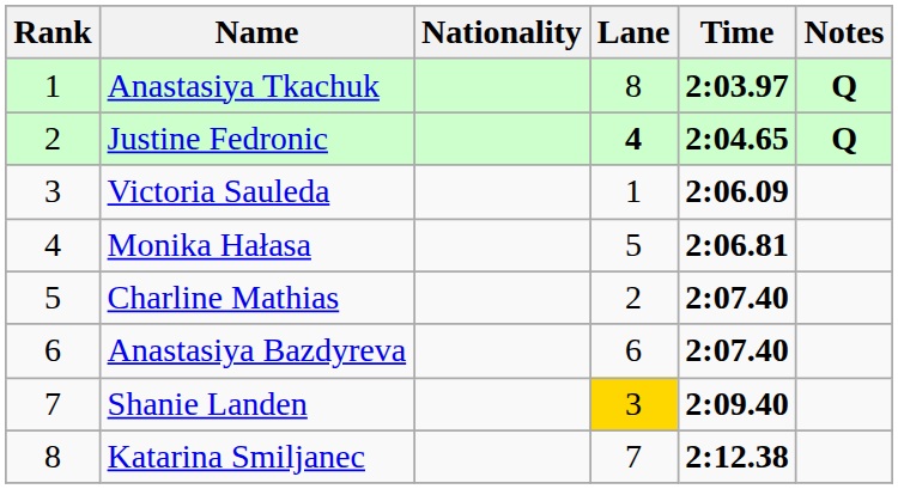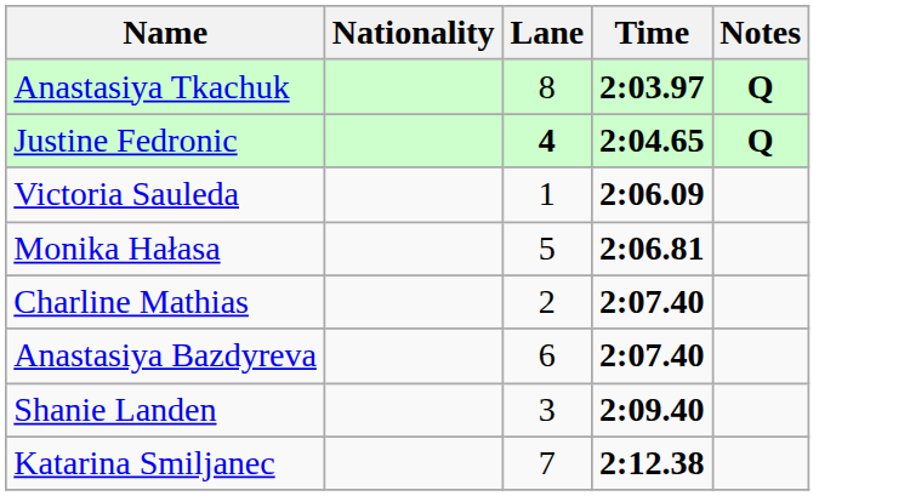- column: Rank | 1 | 2 | 3 | 4 | 5 | 6 | 7 | 8
Shanie Landen | Lane: gold background -> no background
